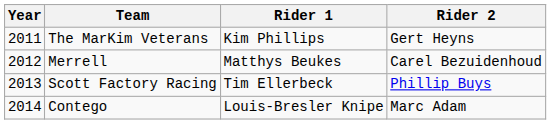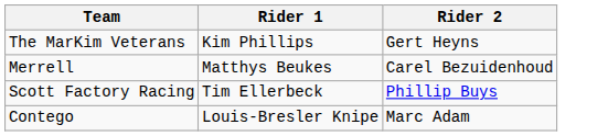- column: Year | 2011 | 2012 | 2013 | 2014
